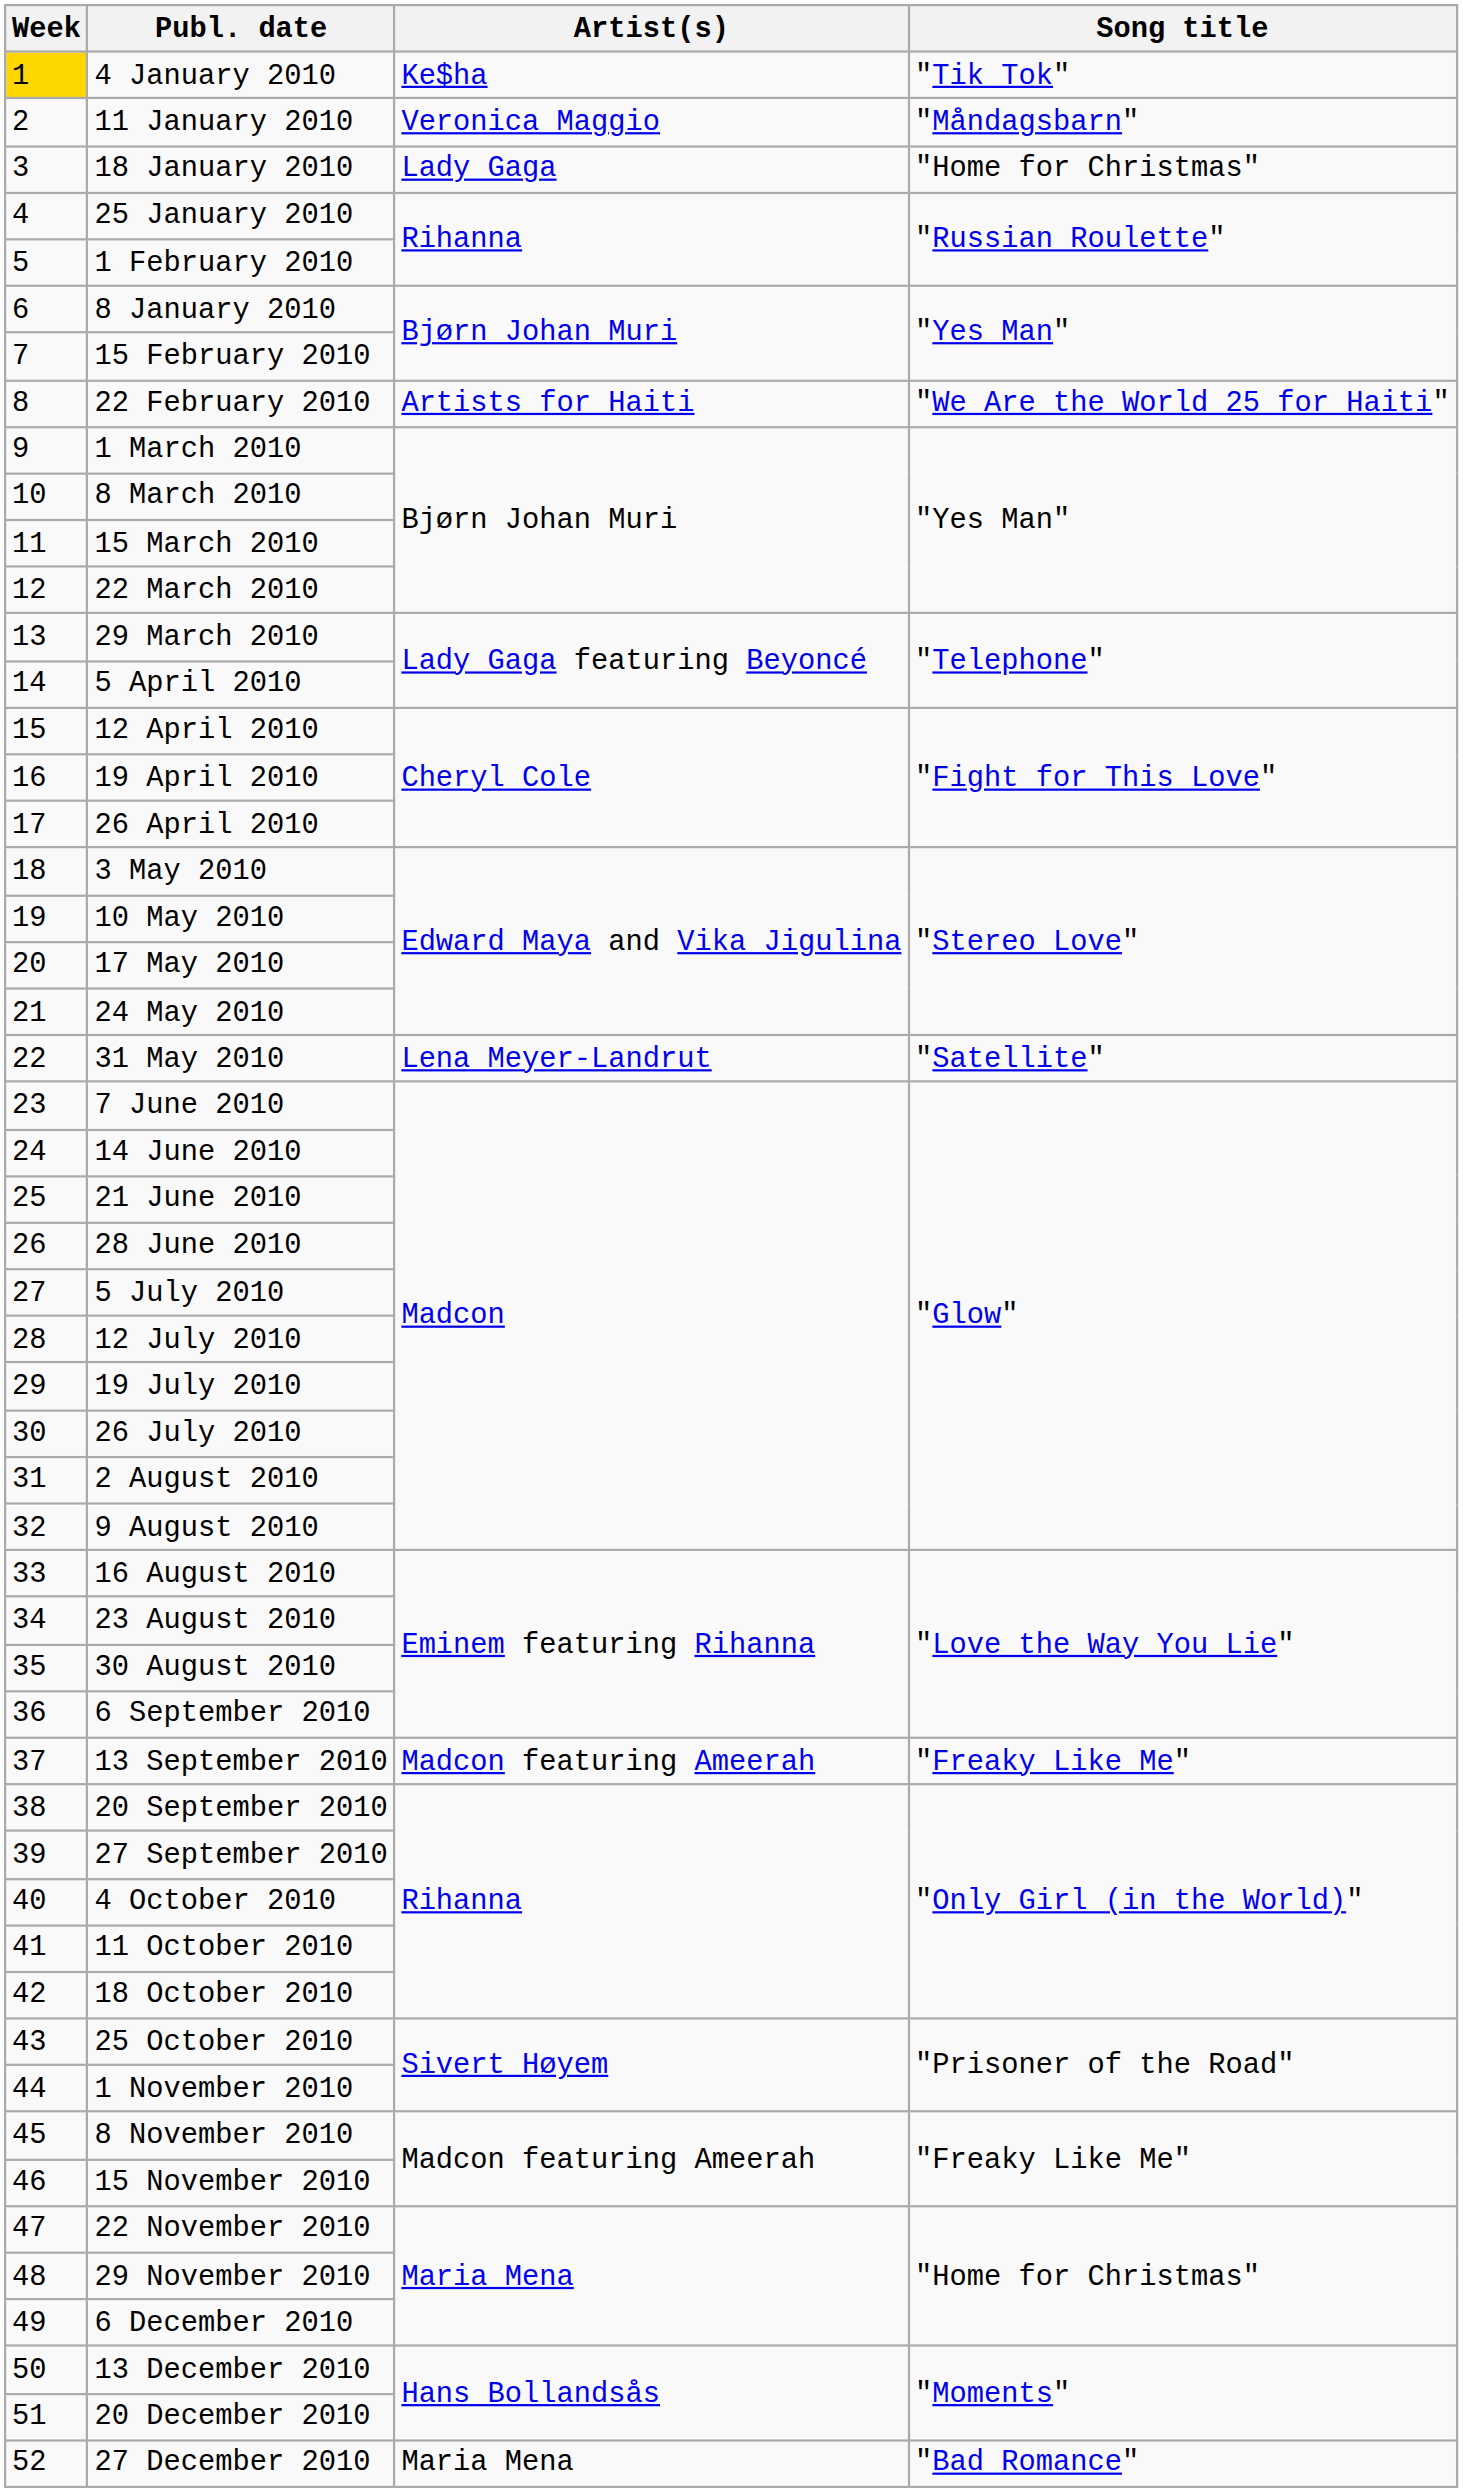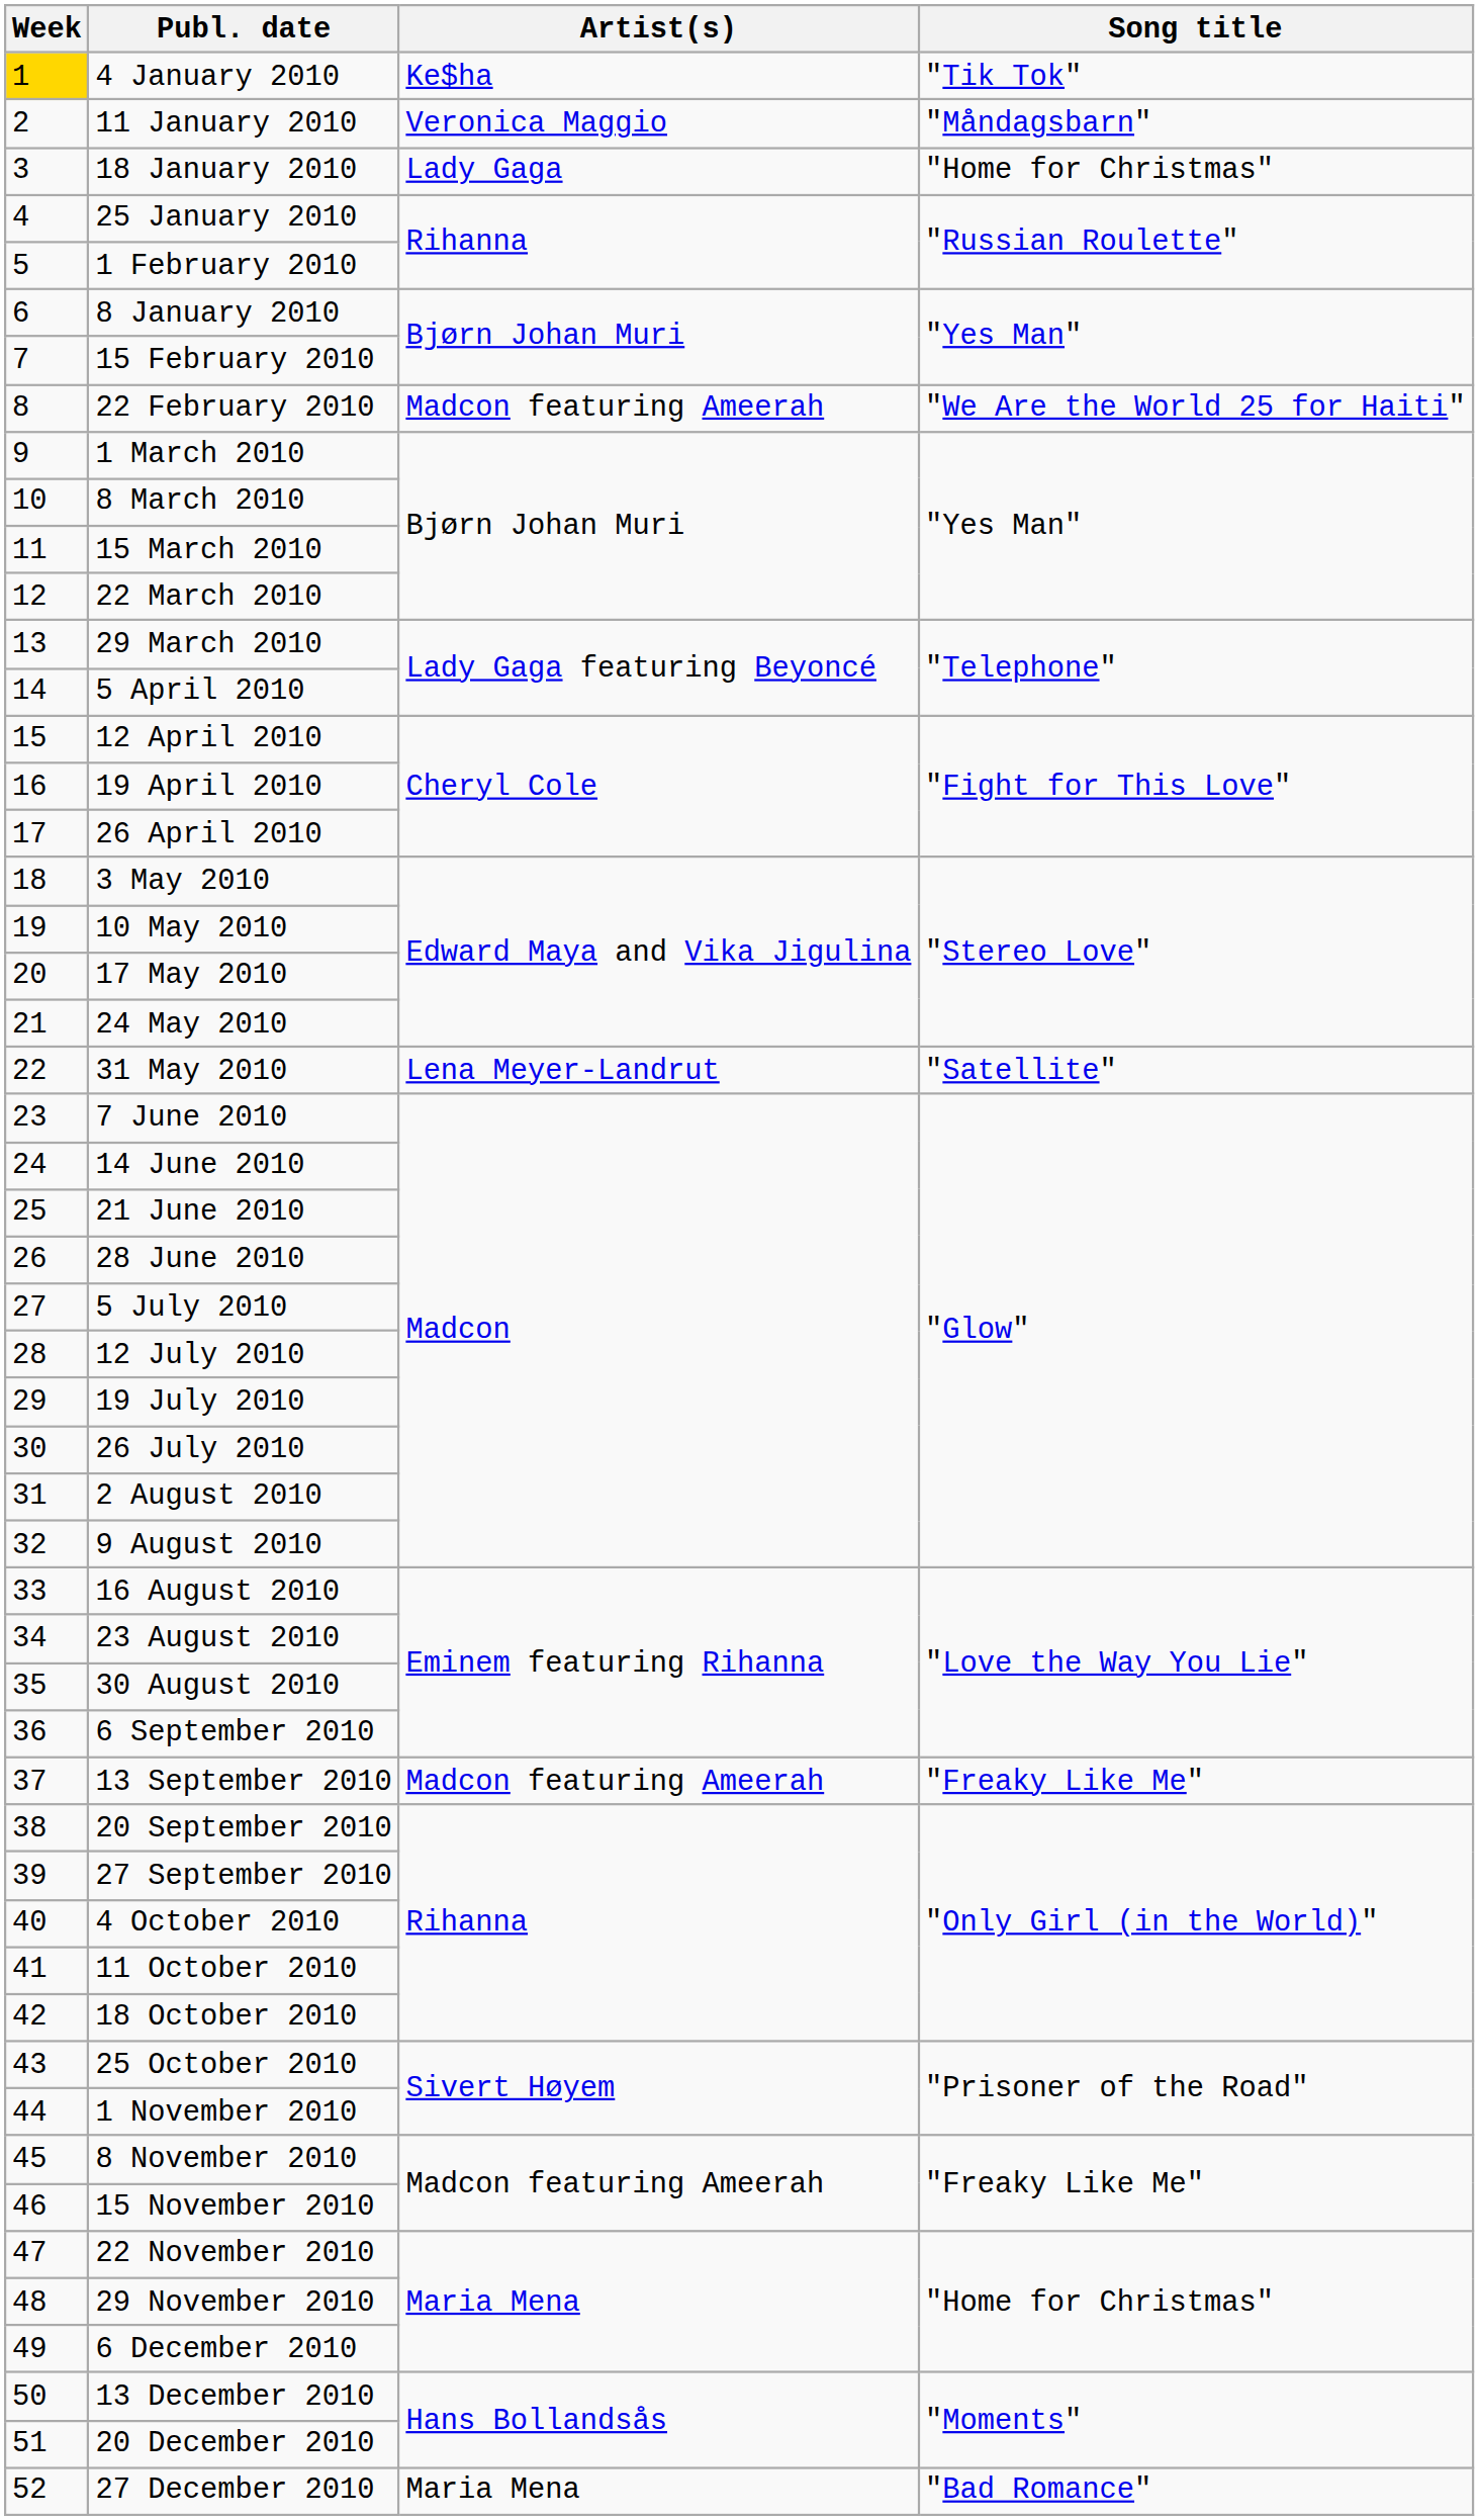22 February 2010 | Artist(s): Artists for Haiti -> Madcon featuring Ameerah
